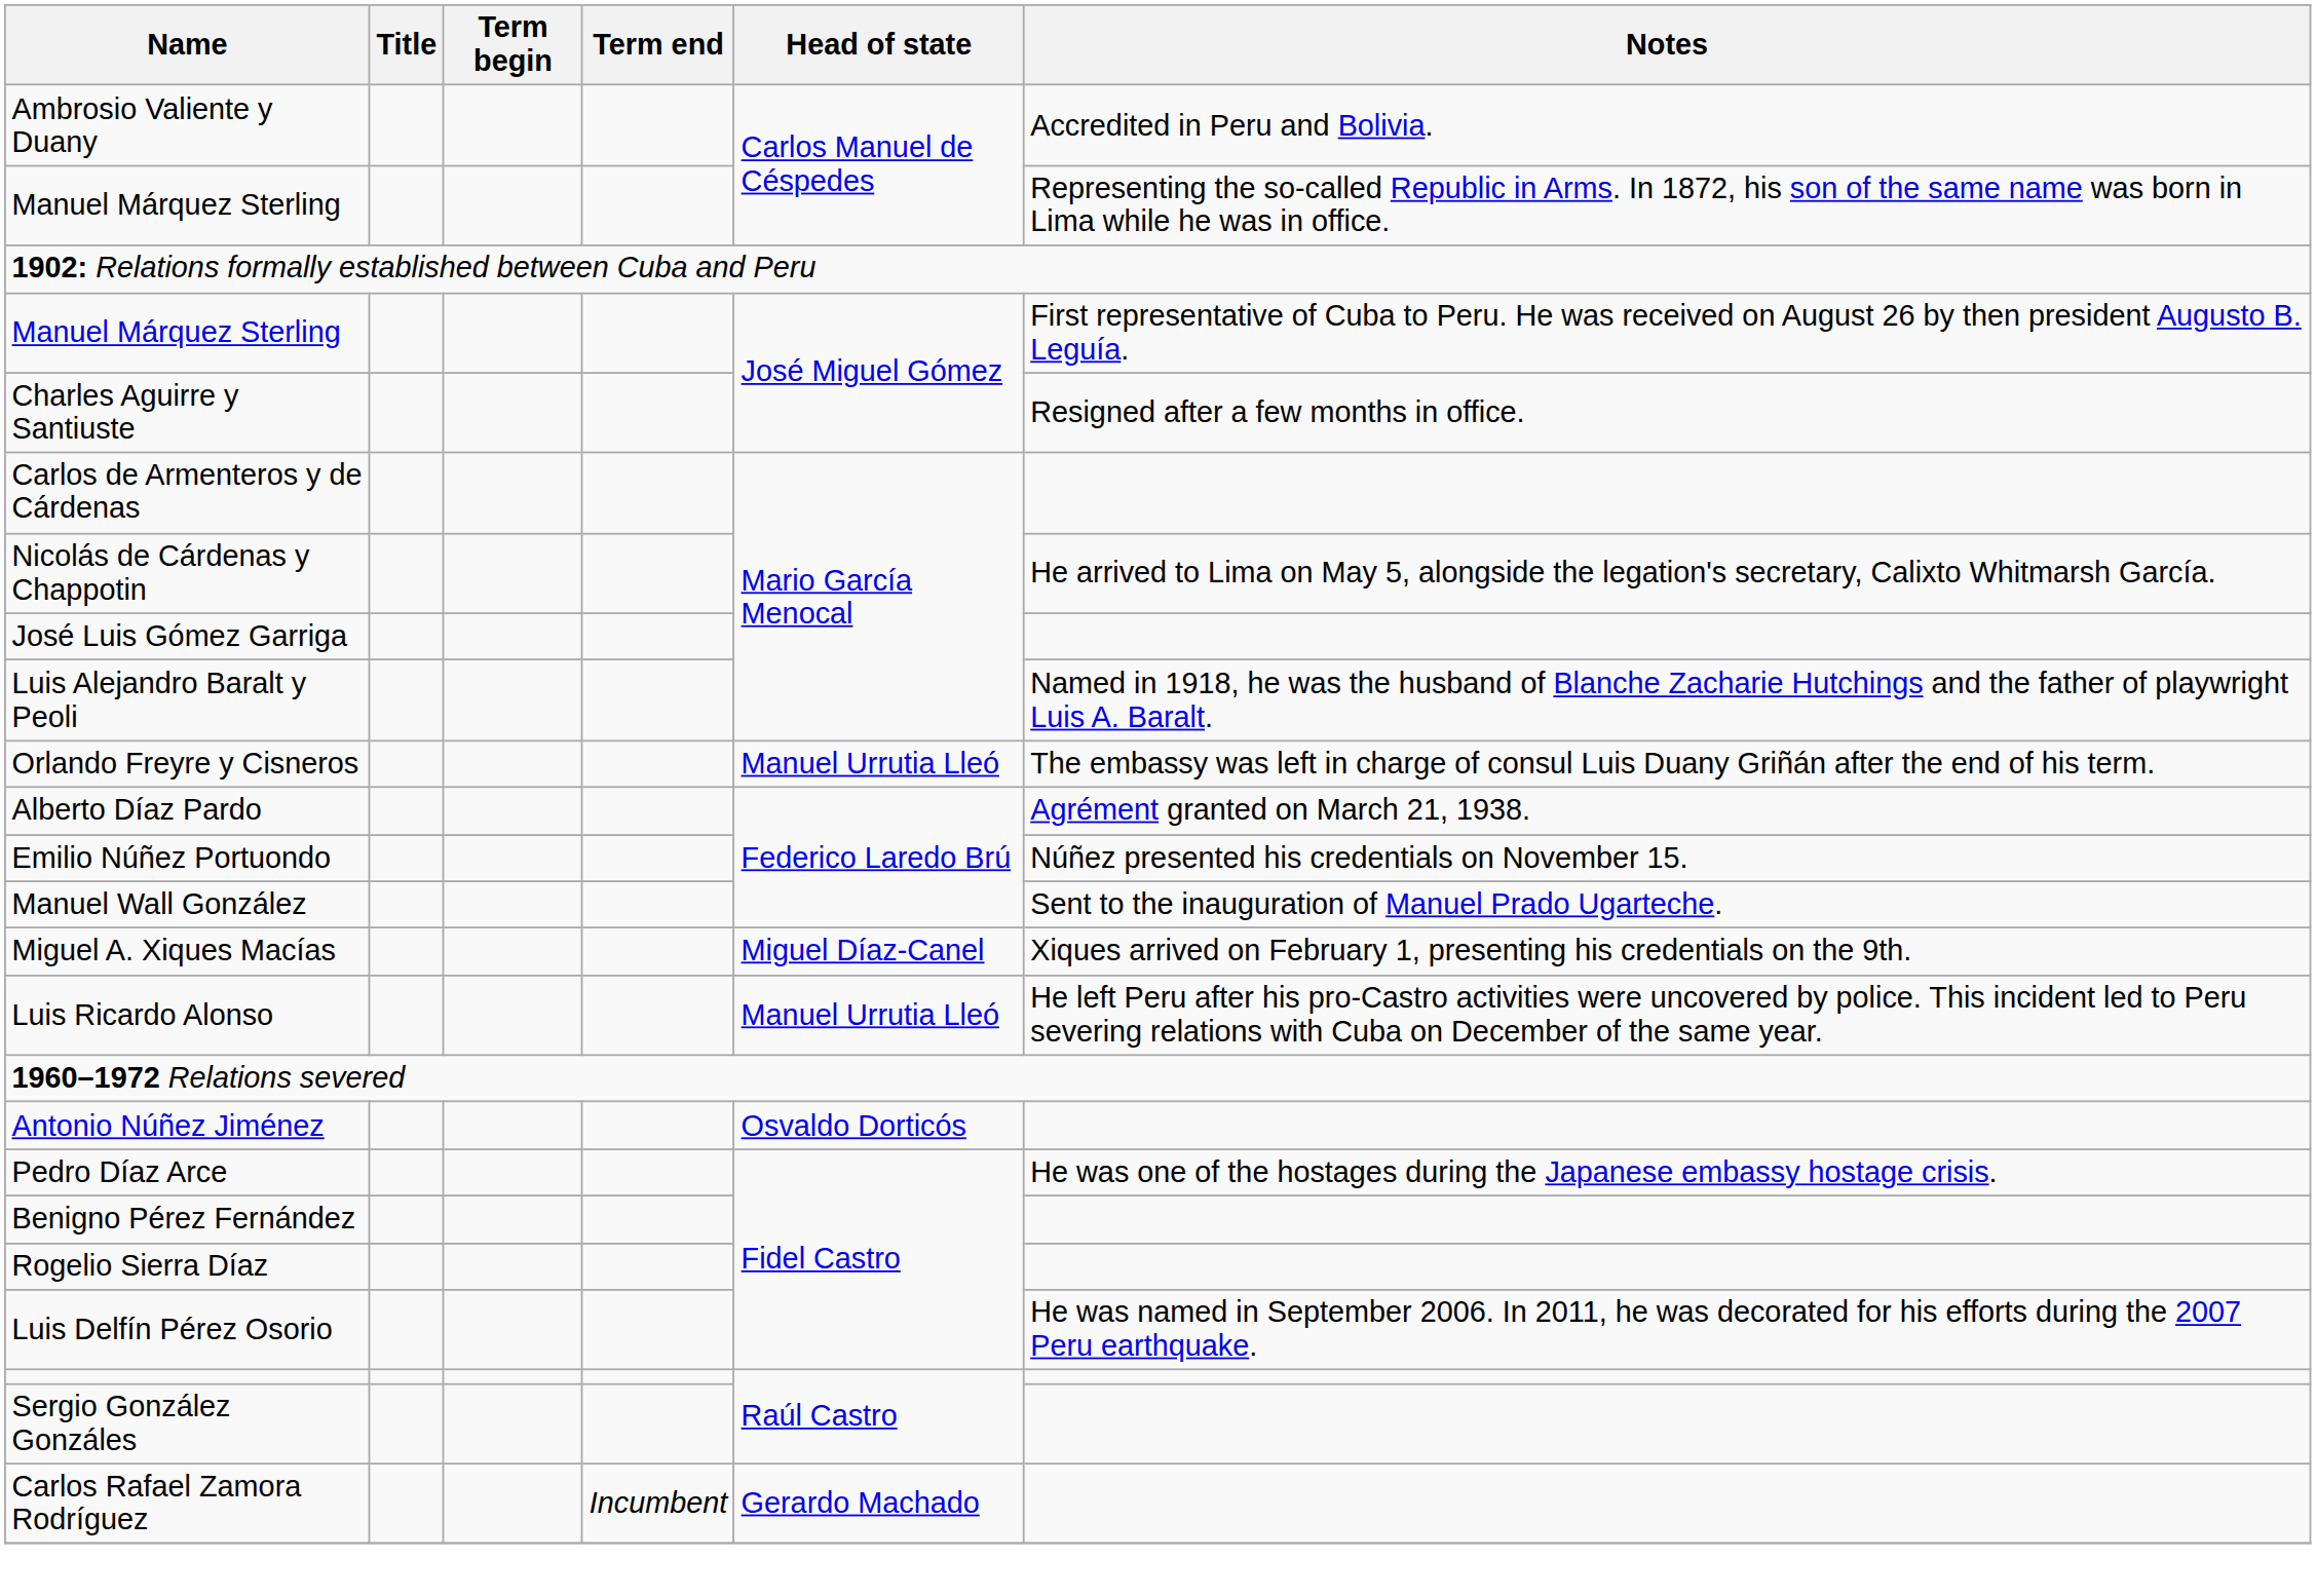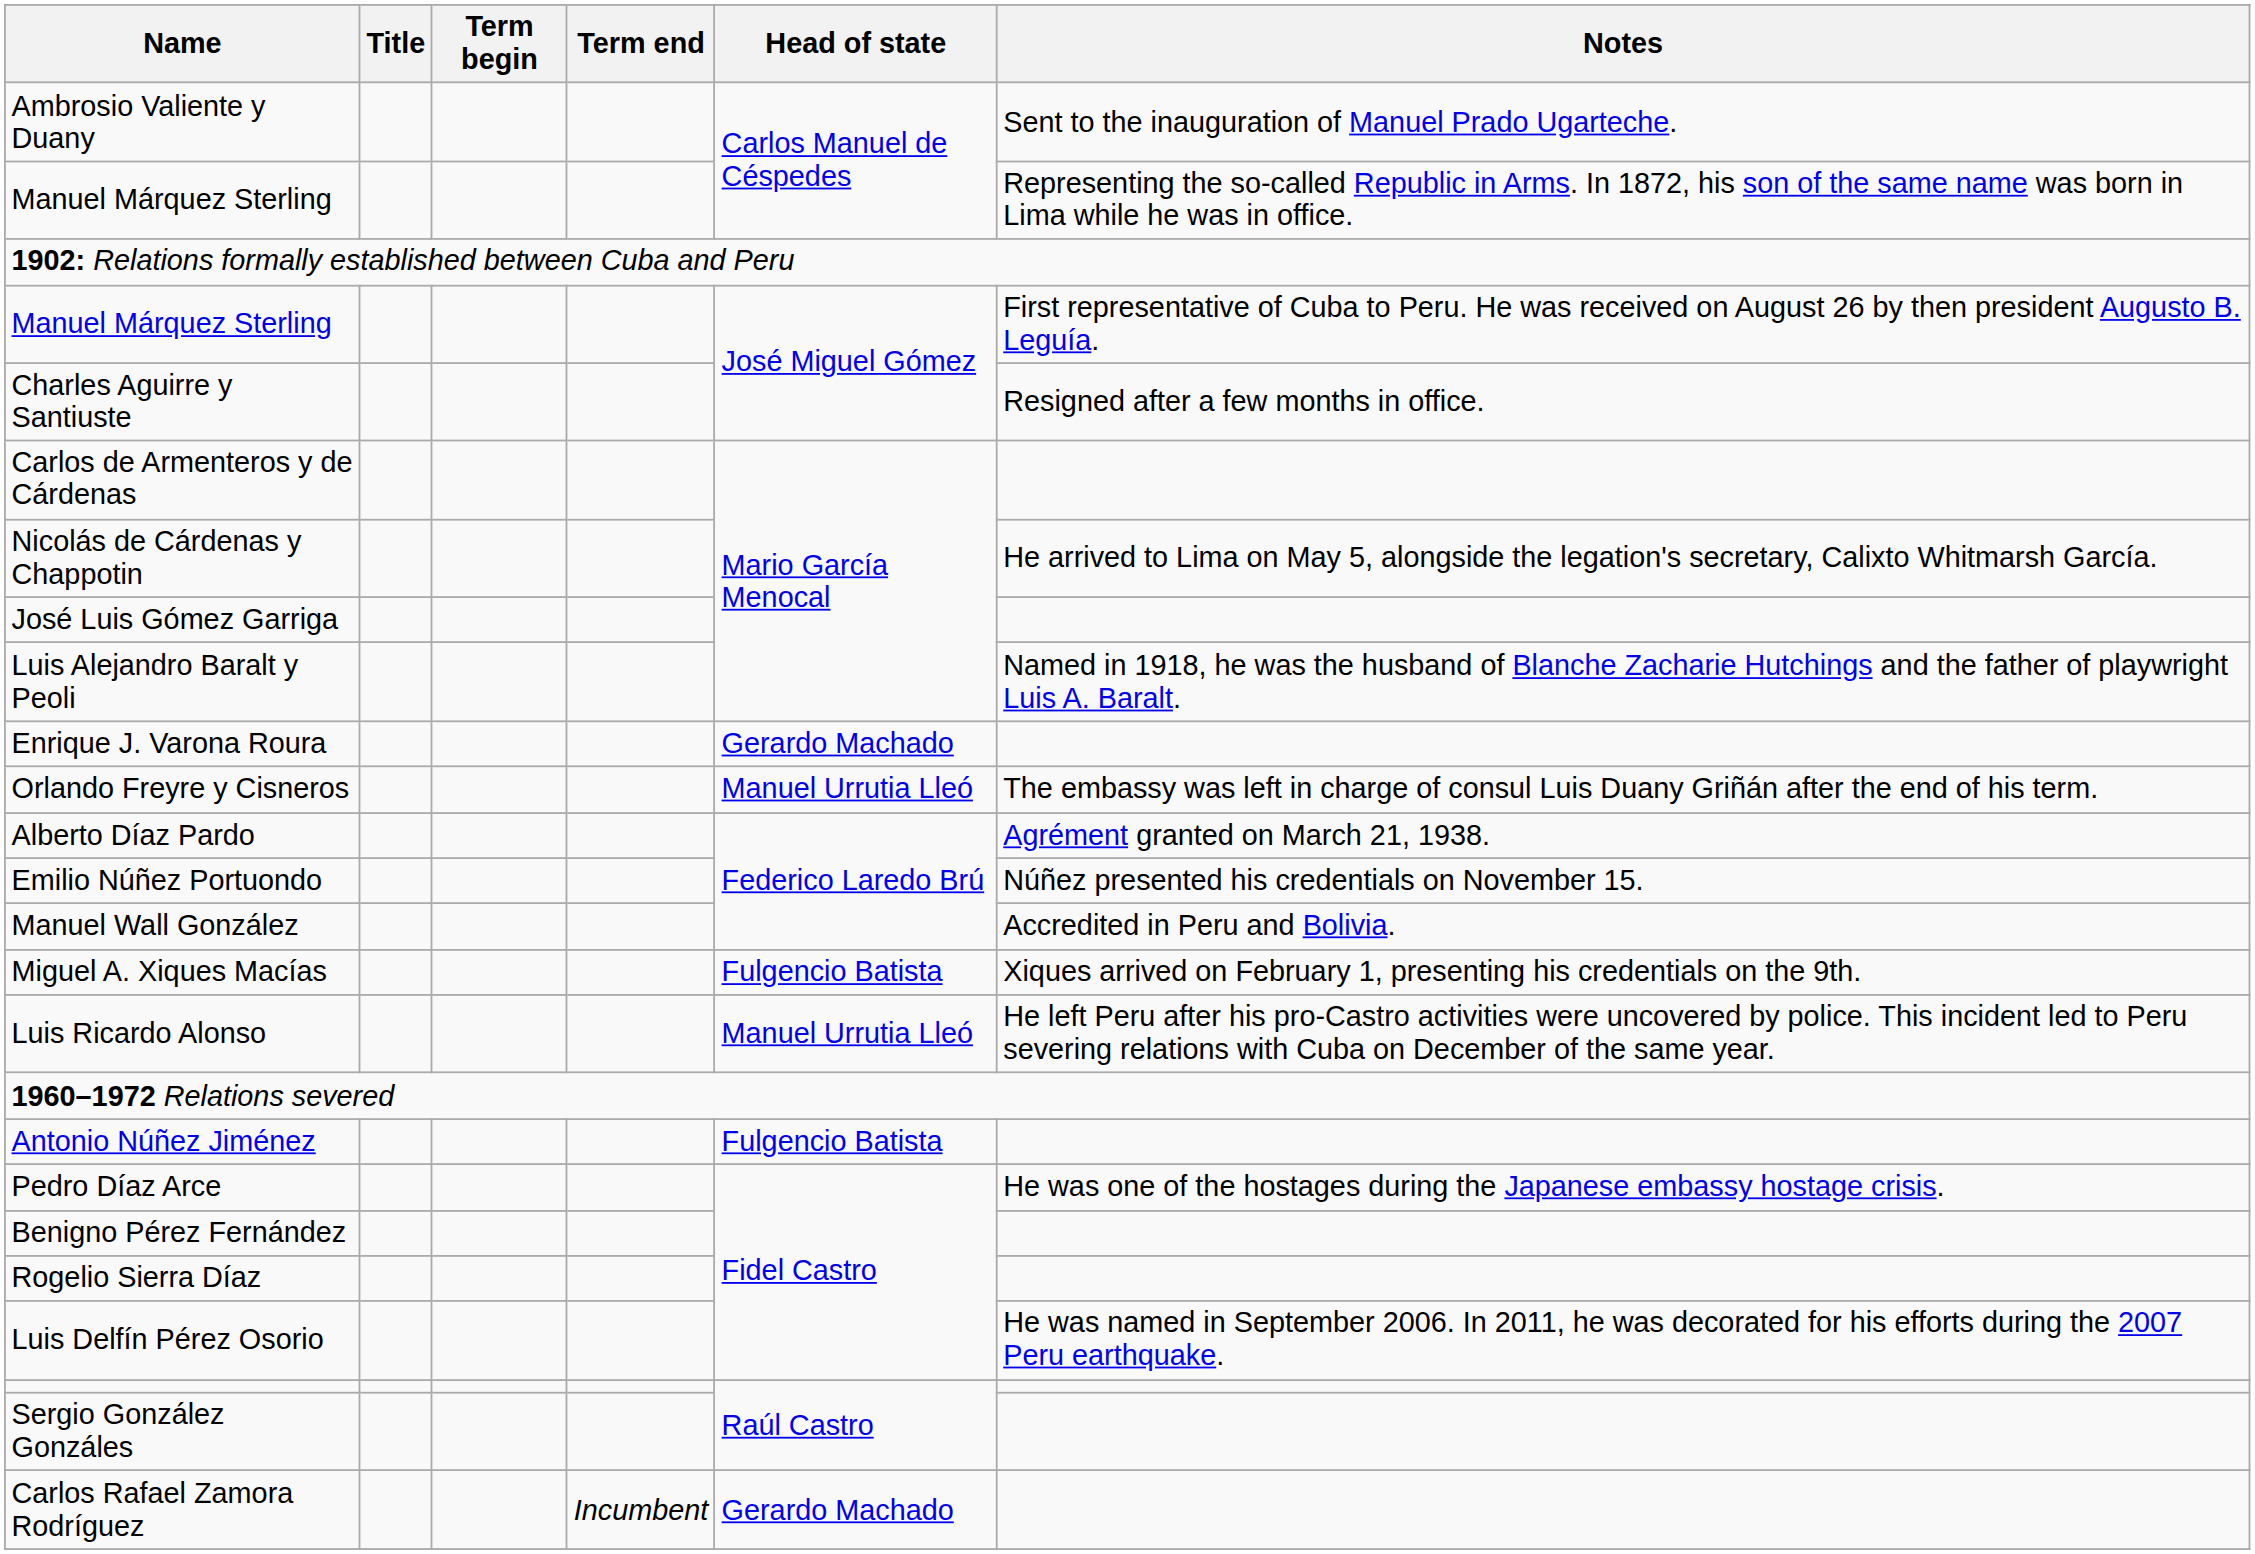Ambrosio Valiente y Duany | Notes: Accredited in Peru and Bolivia. -> Sent to the inauguration of Manuel Prado Ugarteche.
+ row: Enrique J. Varona Roura | Gerardo Machado
Manuel Wall González | Notes: Sent to the inauguration of Manuel Prado Ugarteche. -> Accredited in Peru and Bolivia.
Miguel A. Xiques Macías | Head of state: Miguel Díaz-Canel -> Fulgencio Batista
Antonio Núñez Jiménez | Head of state: Osvaldo Dorticós -> Fulgencio Batista
